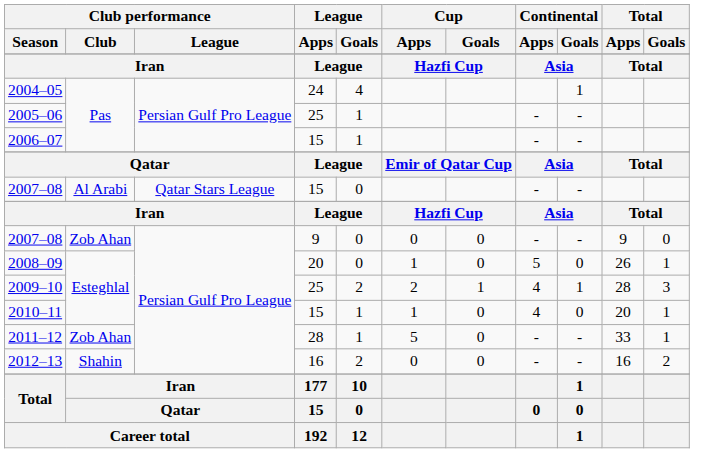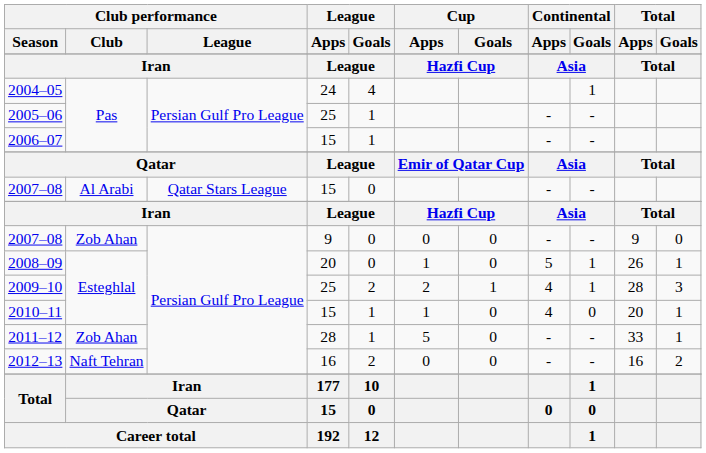2008–09 | Continental / Goals: 0 -> 1
2012–13 | Club performance / Club: Shahin -> Naft Tehran
